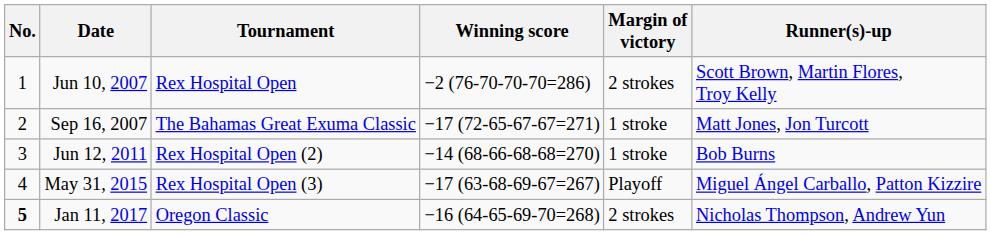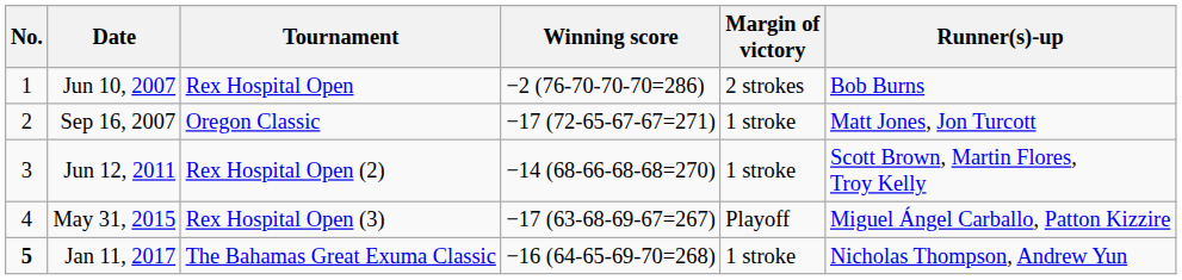Jun 10, 2007 | Runner(s)-up: Scott Brown, Martin Flores, Troy Kelly -> Bob Burns
Sep 16, 2007 | Tournament: The Bahamas Great Exuma Classic -> Oregon Classic
Jun 12, 2011 | Runner(s)-up: Bob Burns -> Scott Brown, Martin Flores, Troy Kelly
Jan 11, 2017 | Tournament: Oregon Classic -> The Bahamas Great Exuma Classic
Jan 11, 2017 | Margin of victory: 2 strokes -> 1 stroke
